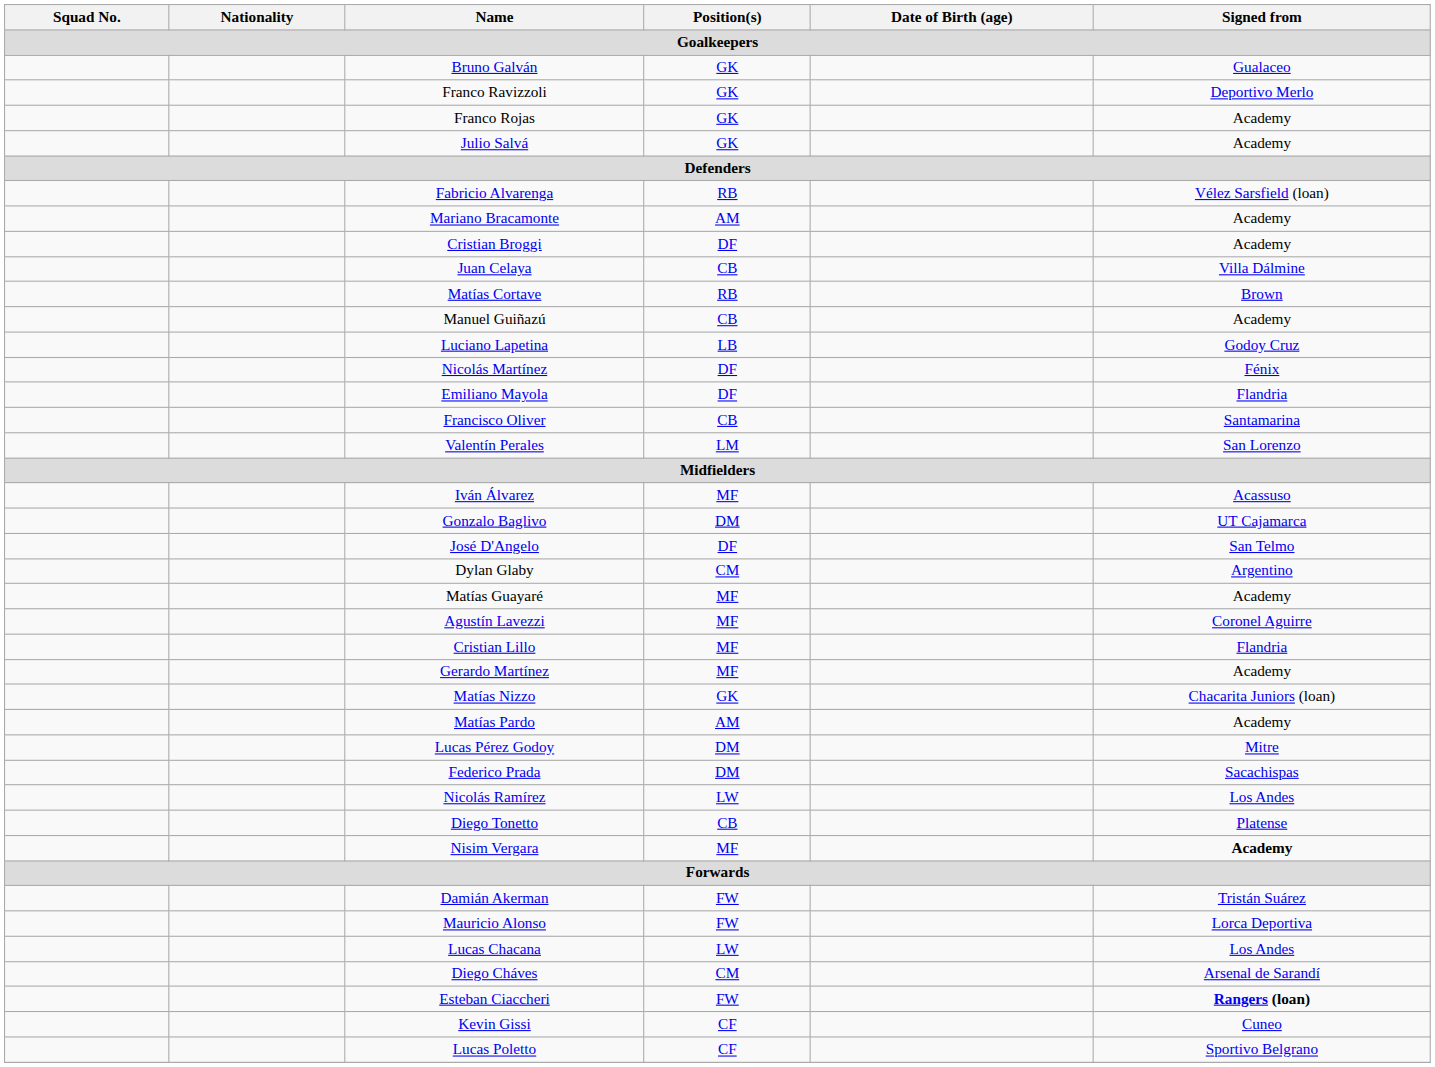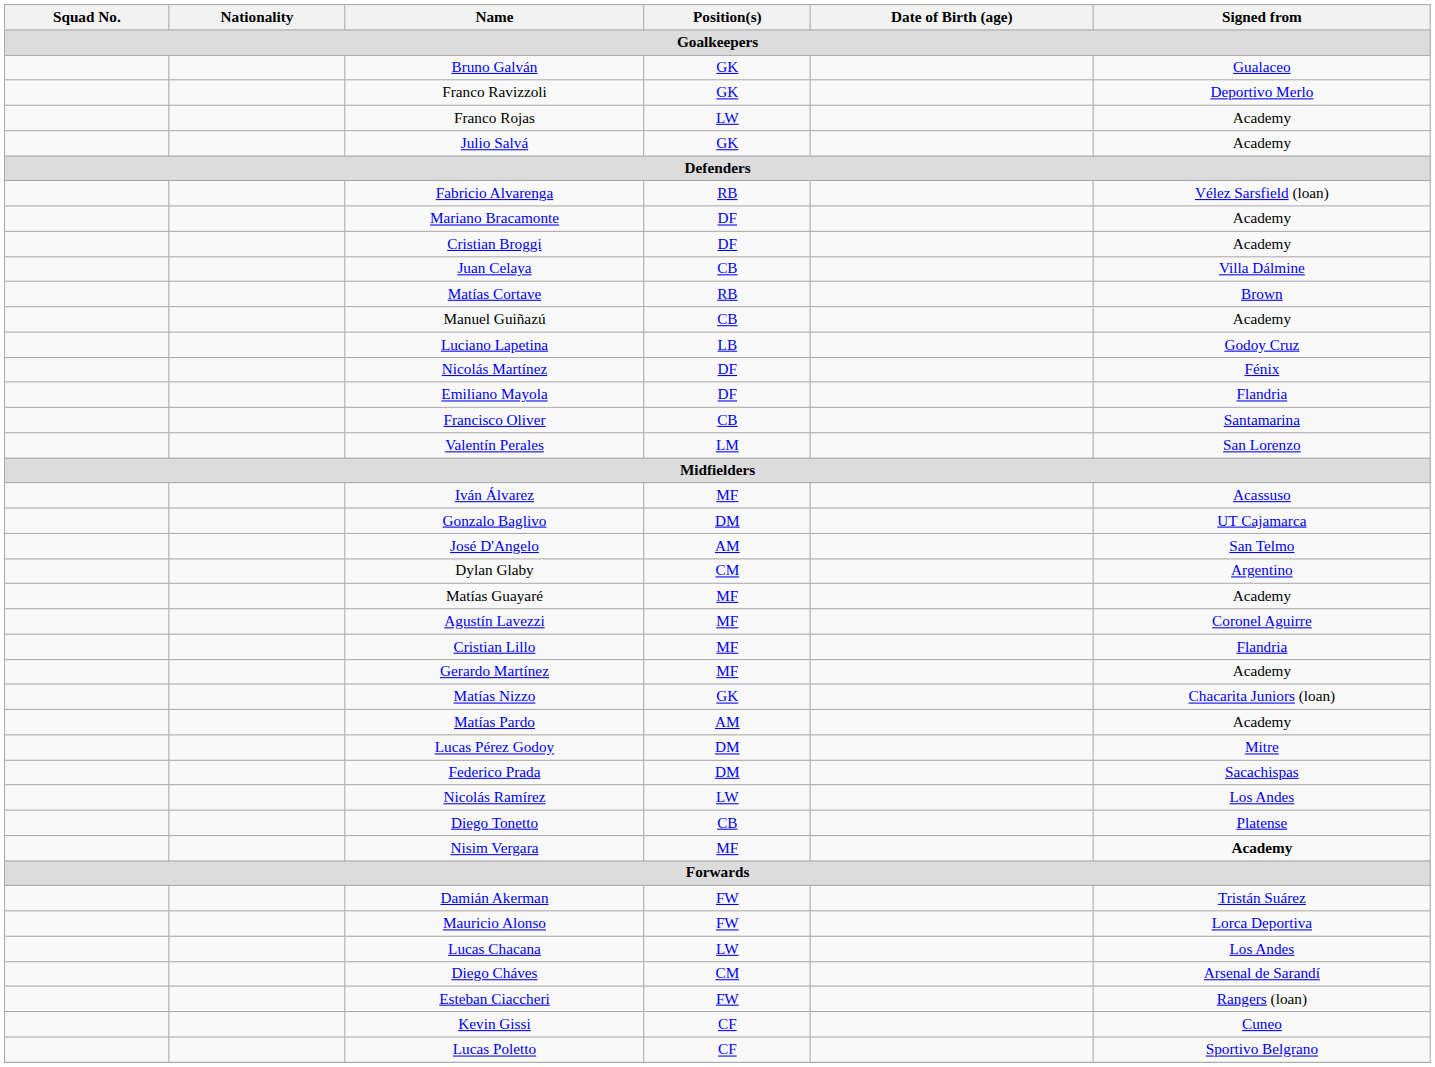Franco Rojas | Position(s) / Goalkeepers: GK -> LW
Mariano Bracamonte | Position(s) / Goalkeepers: AM -> DF
José D'Angelo | Position(s) / Goalkeepers: DF -> AM
Esteban Ciaccheri | Signed from / Goalkeepers: bold -> normal
